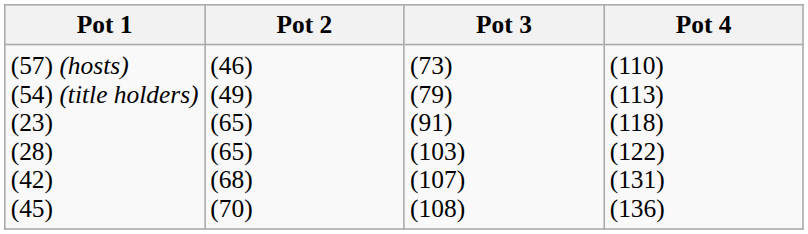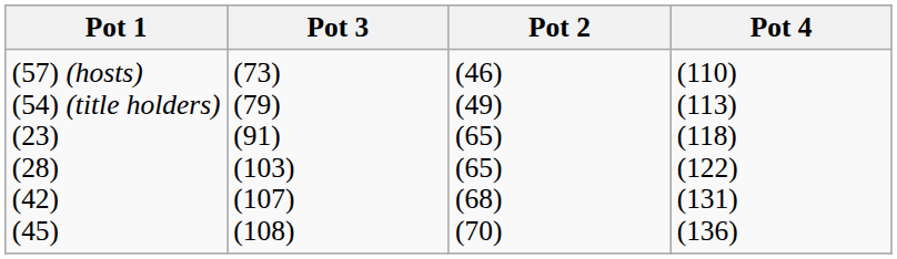columns swapped: Pot 2 <-> Pot 3
